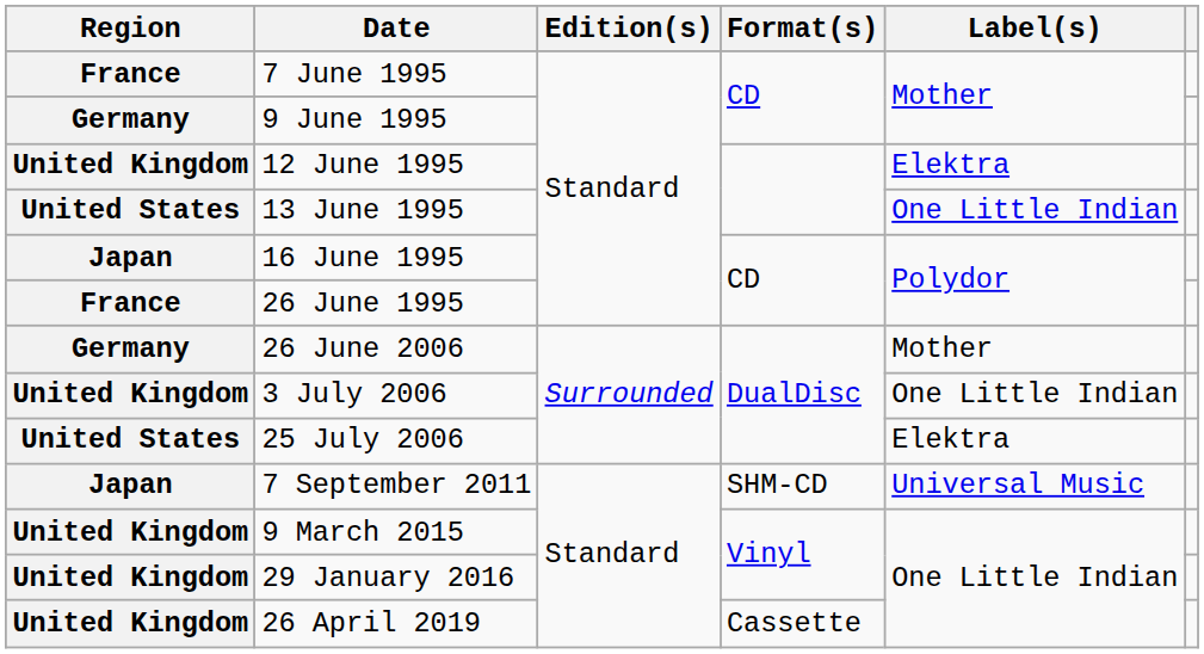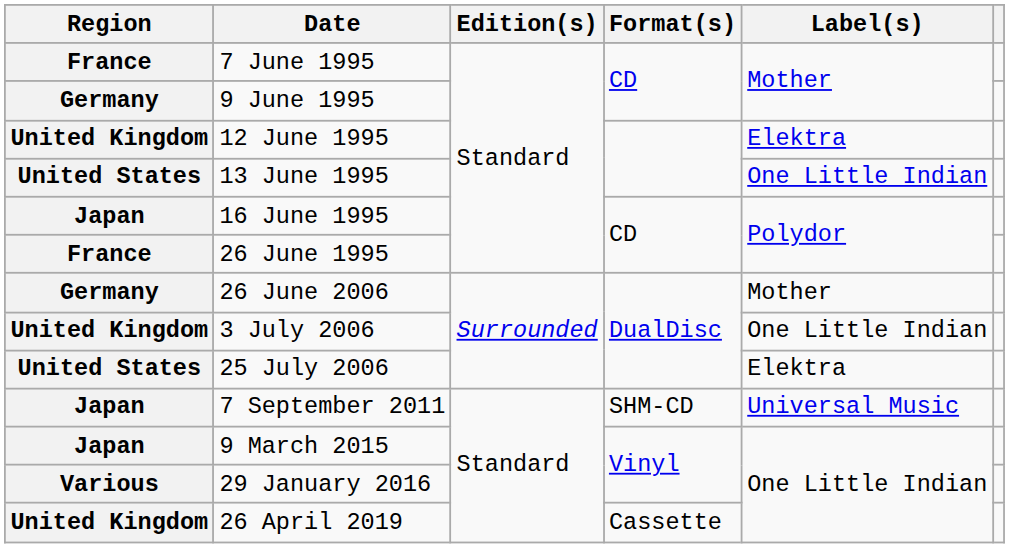9 March 2015 | Region: United Kingdom -> Japan
29 January 2016 | Region: United Kingdom -> Various
